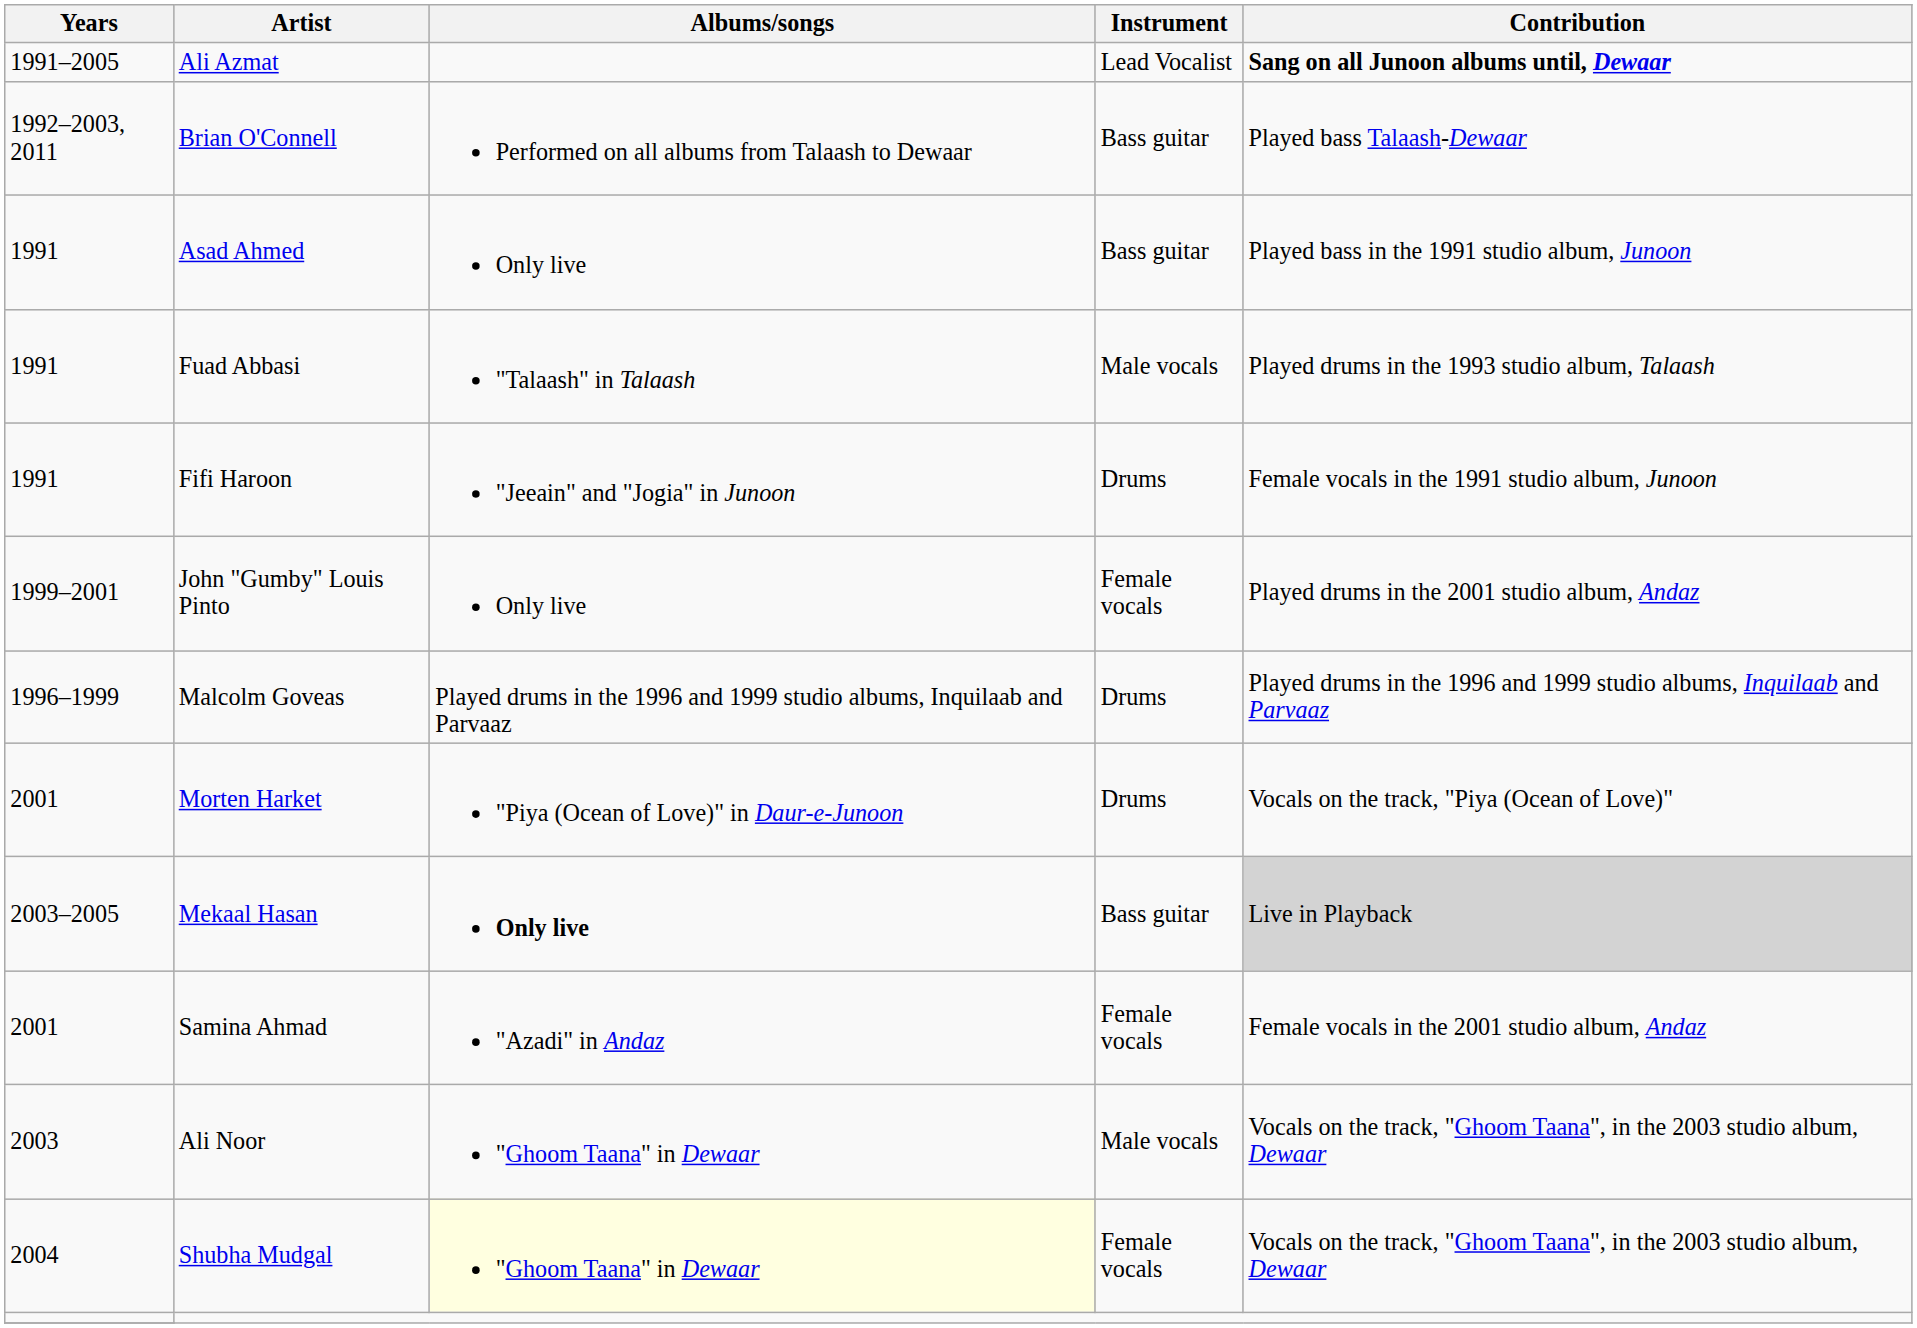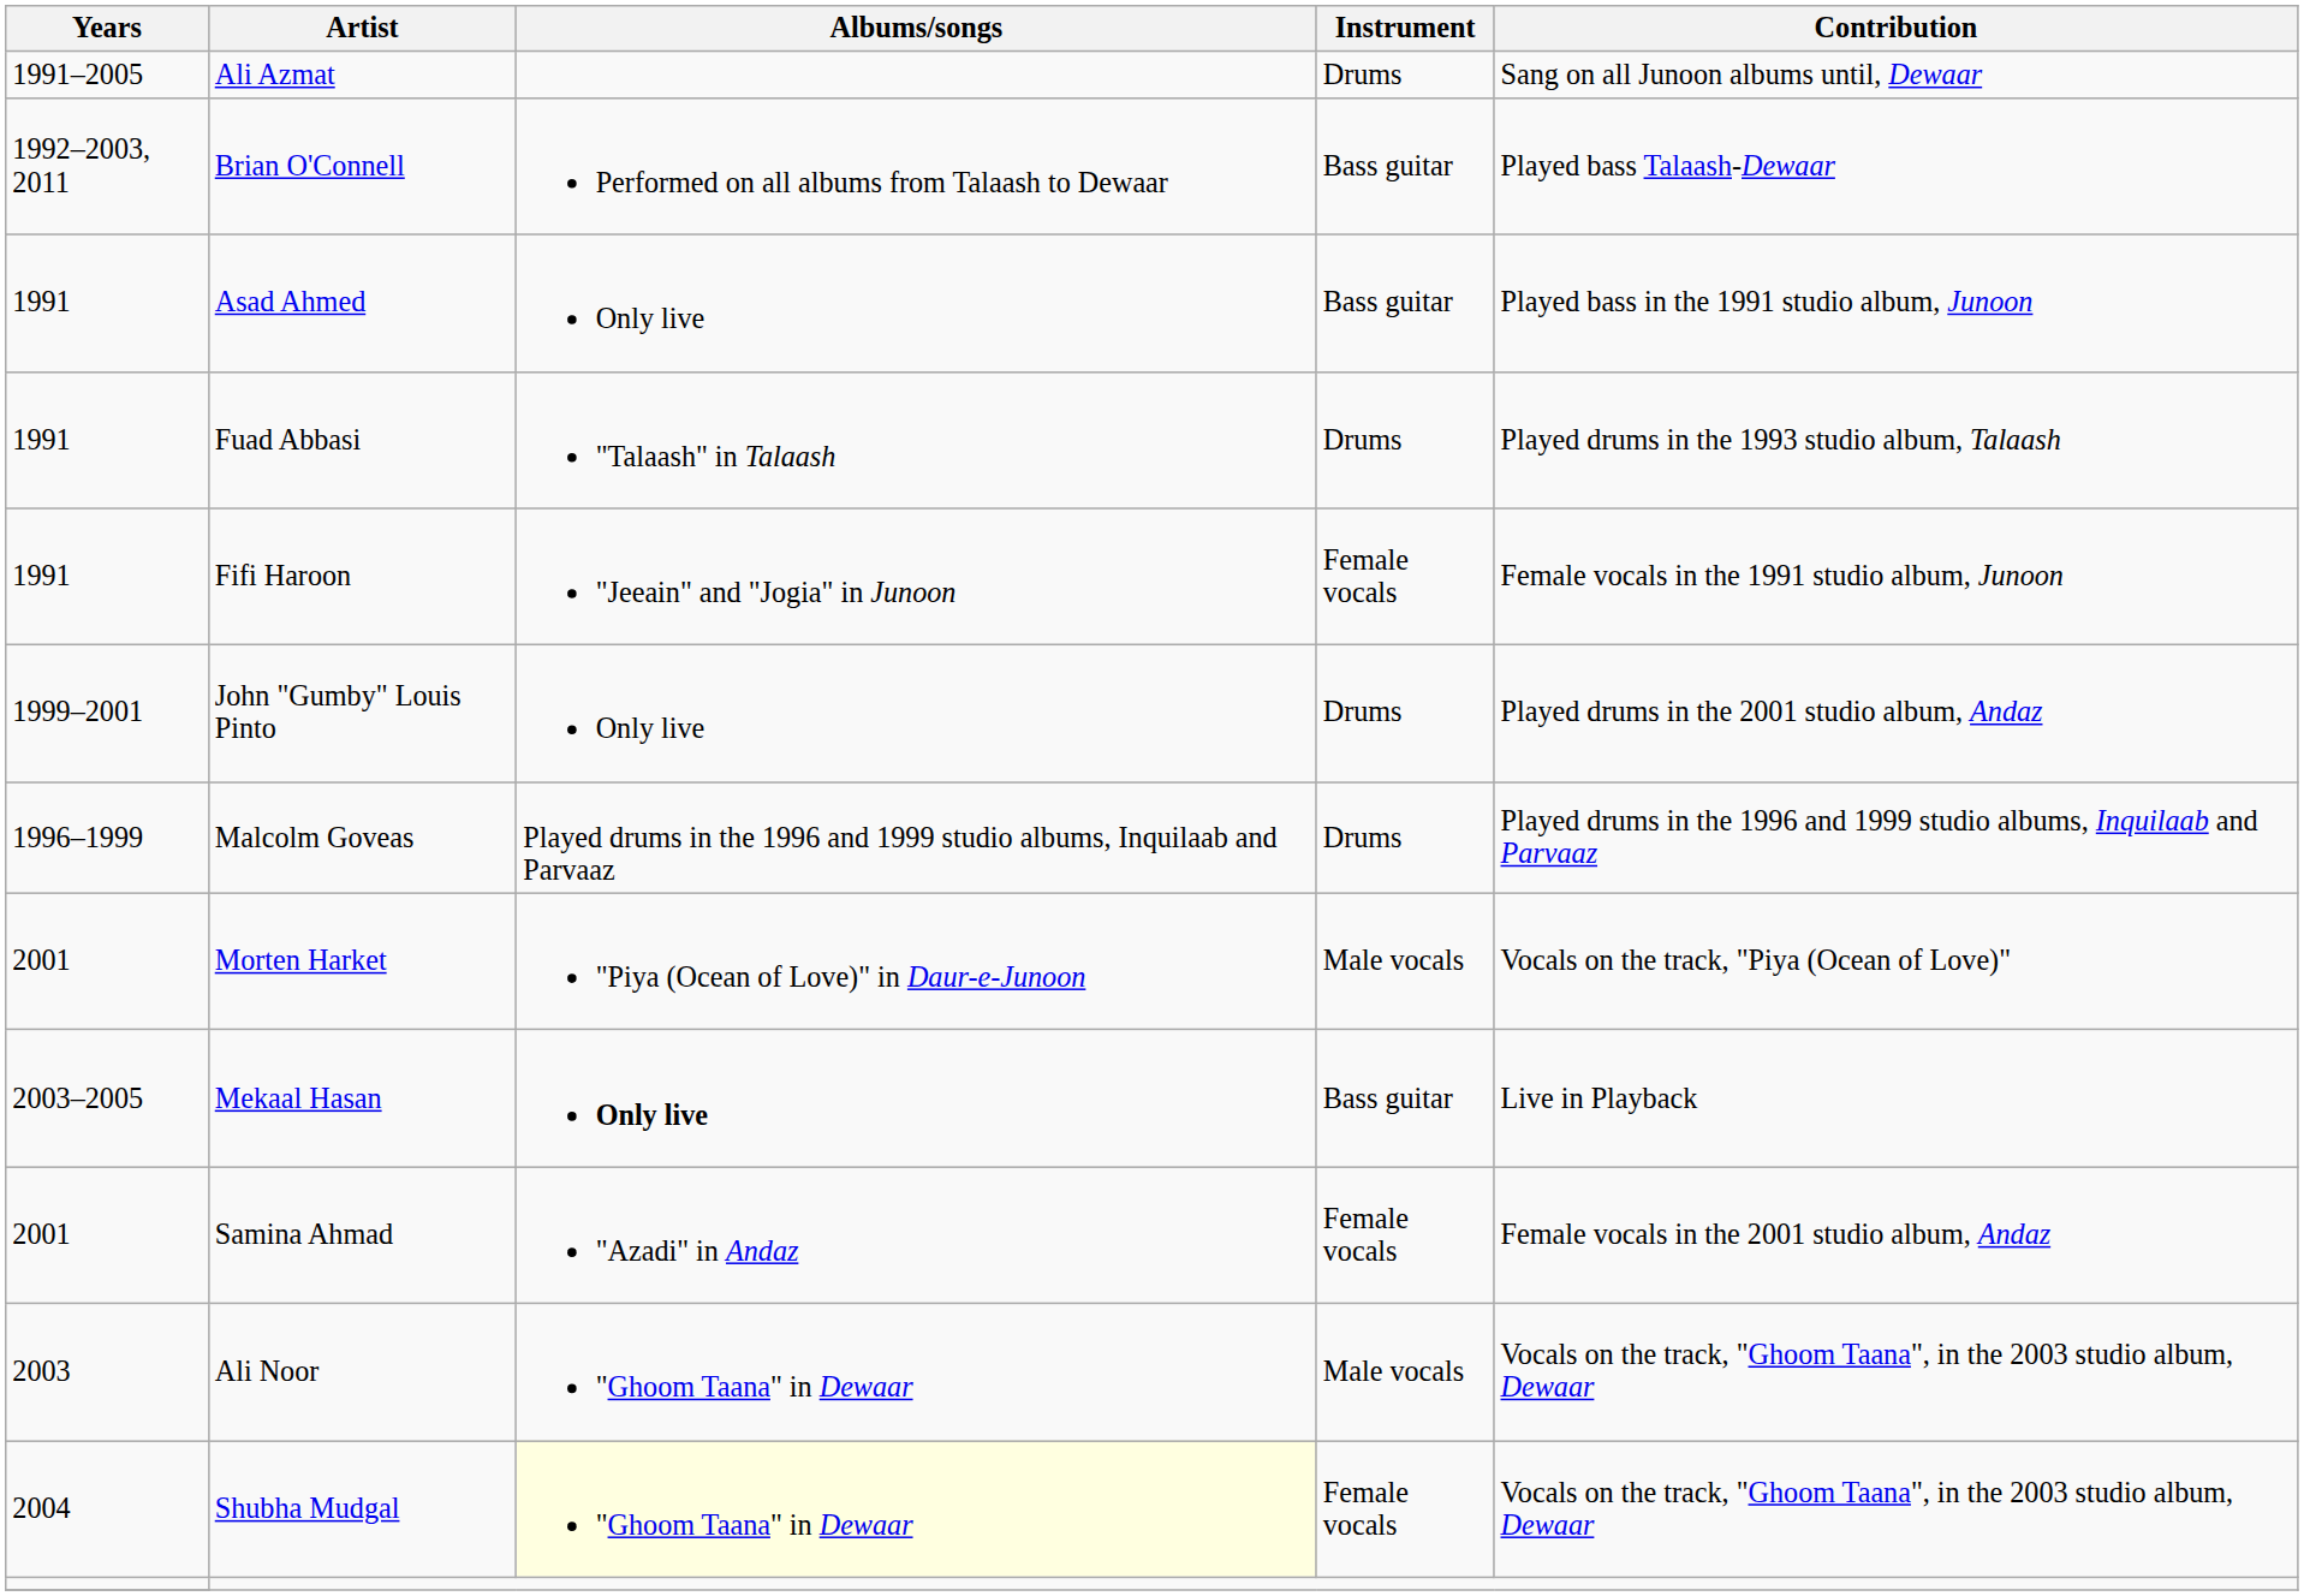Ali Azmat | Instrument: Lead Vocalist -> Drums
Ali Azmat | Contribution: bold -> normal
Fuad Abbasi | Instrument: Male vocals -> Drums
Fifi Haroon | Instrument: Drums -> Female vocals
John "Gumby" Louis Pinto | Instrument: Female vocals -> Drums
Morten Harket | Instrument: Drums -> Male vocals
Mekaal Hasan | Contribution: lightgrey background -> no background
